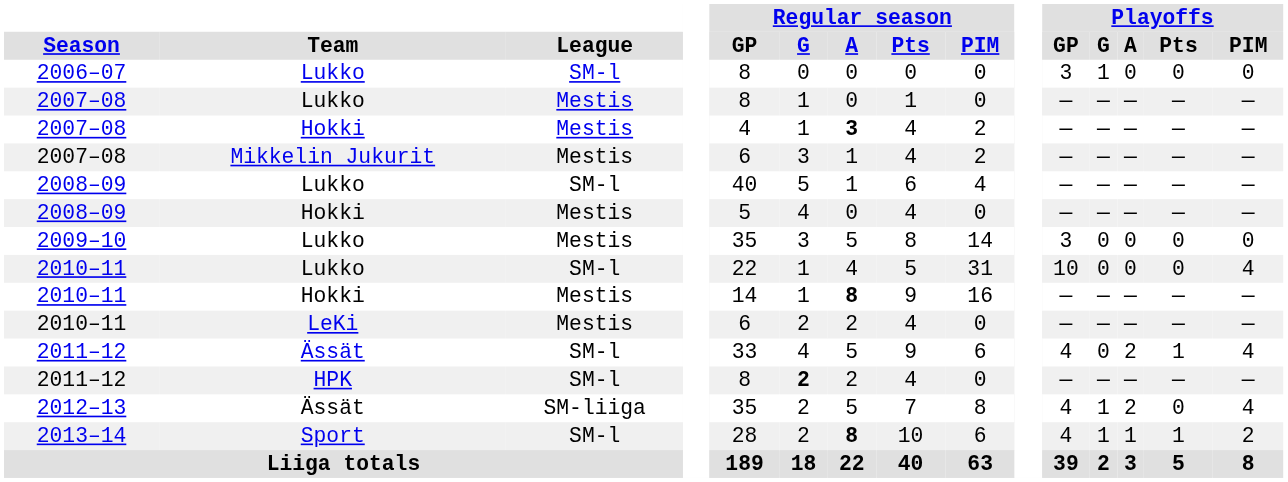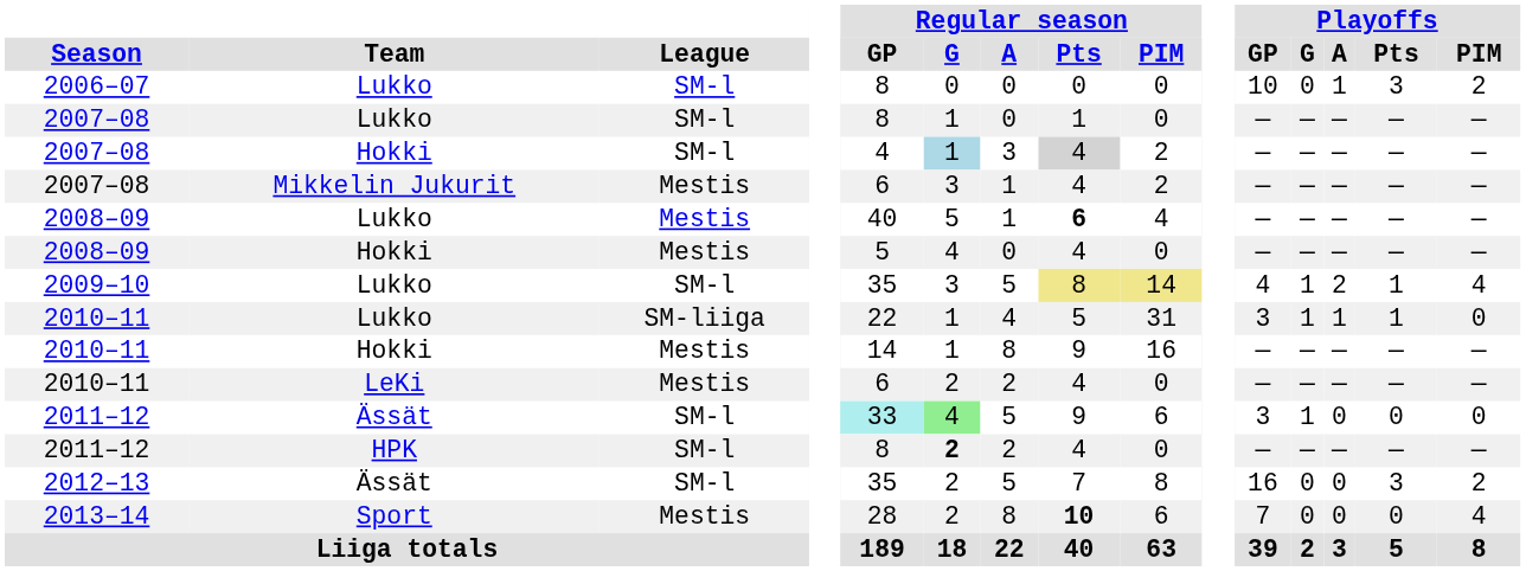2006–07 | Playoffs / GP: 3 -> 10
2006–07 | Playoffs / G: 1 -> 0
2006–07 | Playoffs / A: 0 -> 1
2006–07 | Playoffs / Pts: 0 -> 3
2006–07 | Playoffs / PIM: 0 -> 2
2007–08 / Lukko | League: Mestis -> SM-l
2007–08 / Hokki | League: Mestis -> SM-l
2007–08 / Hokki | Regular season / G: no background -> lightblue background
2007–08 / Hokki | Regular season / A: bold -> normal
2007–08 / Hokki | Regular season / Pts: no background -> lightgrey background
2008–09 / Lukko | League: SM-l -> Mestis
2008–09 / Lukko | Regular season / Pts: normal -> bold
2009–10 | League: Mestis -> SM-l
2009–10 | Regular season / Pts: no background -> khaki background
2009–10 | Regular season / PIM: no background -> khaki background
2009–10 | Playoffs / GP: 3 -> 4
2009–10 | Playoffs / G: 0 -> 1
2009–10 | Playoffs / A: 0 -> 2
2009–10 | Playoffs / Pts: 0 -> 1
2009–10 | Playoffs / PIM: 0 -> 4
2010–11 / Lukko | League: SM-l -> SM-liiga
2010–11 / Lukko | Playoffs / GP: 10 -> 3
2010–11 / Lukko | Playoffs / G: 0 -> 1
2010–11 / Lukko | Playoffs / A: 0 -> 1
2010–11 / Lukko | Playoffs / Pts: 0 -> 1
2010–11 / Lukko | Playoffs / PIM: 4 -> 0
2010–11 / Hokki | Regular season / A: bold -> normal
2011–12 / Ässät | Regular season / GP: no background -> paleturquoise background
2011–12 / Ässät | Regular season / G: no background -> lightgreen background
2011–12 / Ässät | Playoffs / GP: 4 -> 3
2011–12 / Ässät | Playoffs / G: 0 -> 1
2011–12 / Ässät | Playoffs / A: 2 -> 0
2011–12 / Ässät | Playoffs / Pts: 1 -> 0
2011–12 / Ässät | Playoffs / PIM: 4 -> 0
2012–13 | League: SM-liiga -> SM-l
2012–13 | Playoffs / GP: 4 -> 16
2012–13 | Playoffs / G: 1 -> 0
2012–13 | Playoffs / A: 2 -> 0
2012–13 | Playoffs / Pts: 0 -> 3
2012–13 | Playoffs / PIM: 4 -> 2
2013–14 | League: SM-l -> Mestis
2013–14 | Regular season / A: bold -> normal
2013–14 | Regular season / Pts: normal -> bold
2013–14 | Playoffs / GP: 4 -> 7
2013–14 | Playoffs / G: 1 -> 0
2013–14 | Playoffs / A: 1 -> 0
2013–14 | Playoffs / Pts: 1 -> 0
2013–14 | Playoffs / PIM: 2 -> 4
